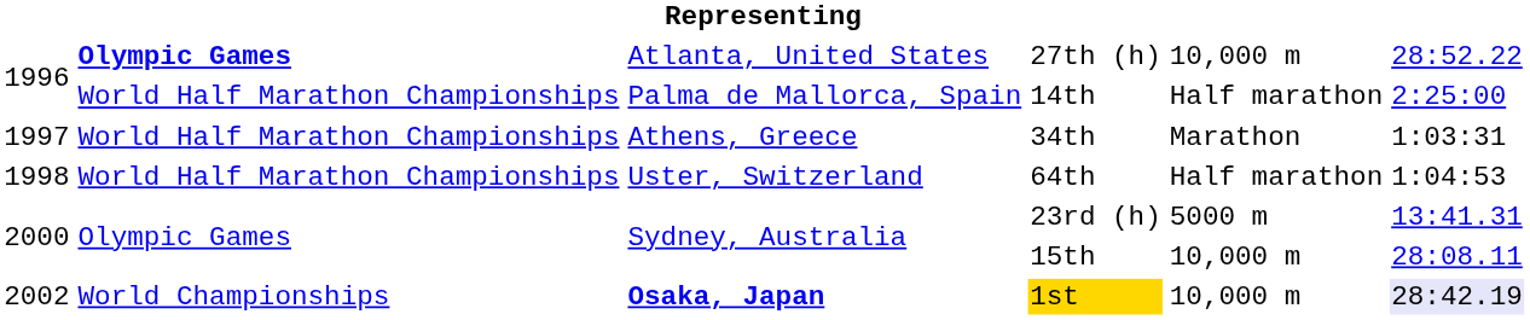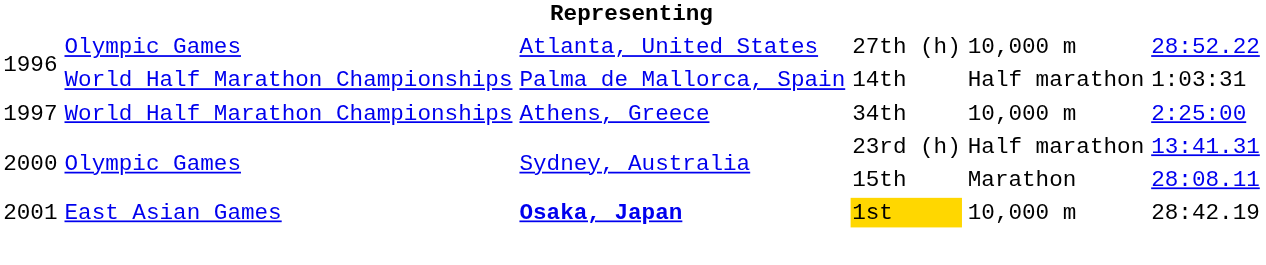27th (h) | column 2: bold -> normal
14th | column 6: 2:25:00 -> 1:03:31
34th | column 5: Marathon -> 10,000 m
34th | column 6: 1:03:31 -> 2:25:00
- row: 1998 | World Half Marathon Championships | Uster, Switzerland | 64th | Half marathon | 1:04:53
23rd (h) | column 5: 5000 m -> Half marathon
15th | column 5: 10,000 m -> Marathon
1st | column 1: 2002 -> 2001
1st | column 2: World Championships -> East Asian Games
1st | column 6: lavender background -> no background
